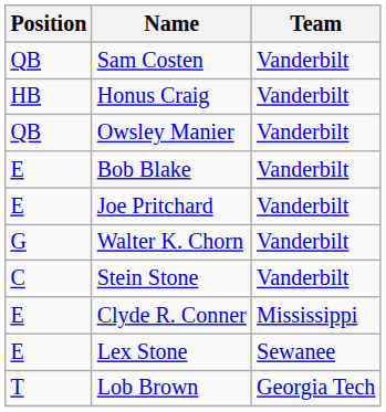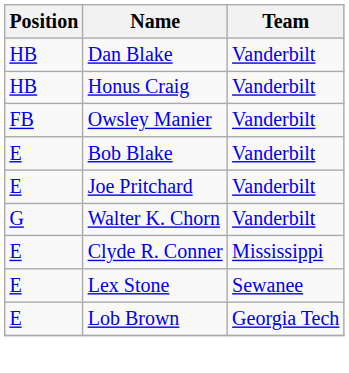- row: QB | Sam Costen | Vanderbilt
+ row: HB | Dan Blake | Vanderbilt
Owsley Manier | Position: QB -> FB
- row: C | Stein Stone | Vanderbilt
Lob Brown | Position: T -> E
